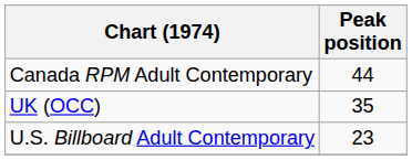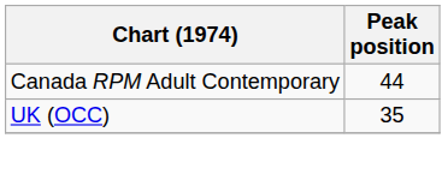- row: U.S. Billboard Adult Contemporary | 23
